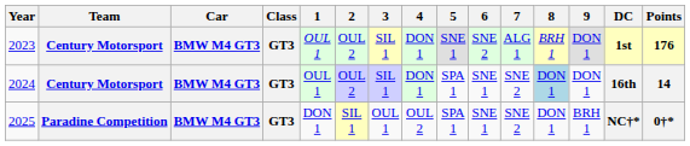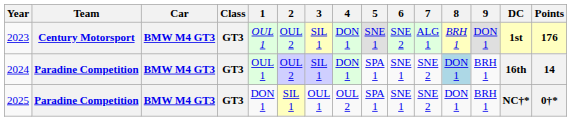2024 | Team: Century Motorsport -> Paradine Competition
2024 | 9: DON 1 -> BRH 1
